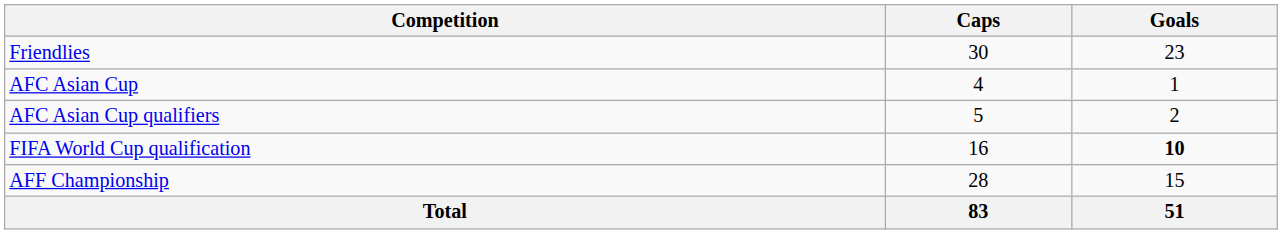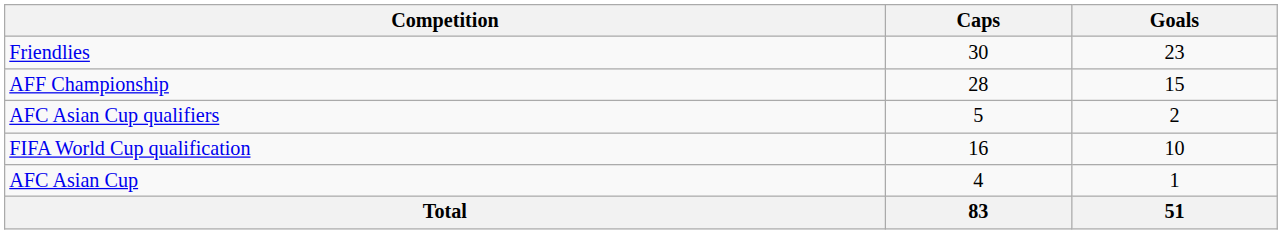rows swapped: AFC Asian Cup <-> AFF Championship
FIFA World Cup qualification | Goals: bold -> normal
